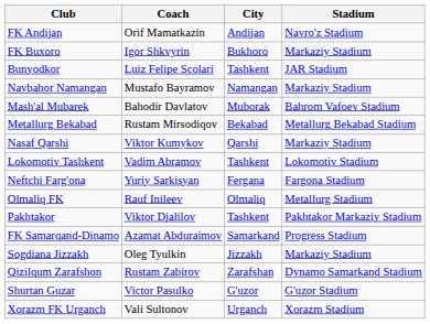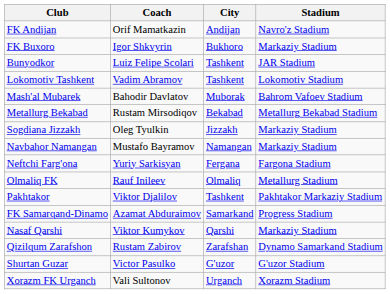rows swapped: Lokomotiv Tashkent <-> Navbahor Namangan
rows swapped: Nasaf Qarshi <-> Sogdiana Jizzakh
